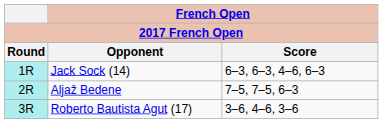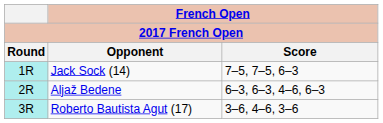Jack Sock (14) | French Open / Score: 6–3, 6–3, 4–6, 6–3 -> 7–5, 7–5, 6–3
Aljaž Bedene | French Open / Score: 7–5, 7–5, 6–3 -> 6–3, 6–3, 4–6, 6–3
